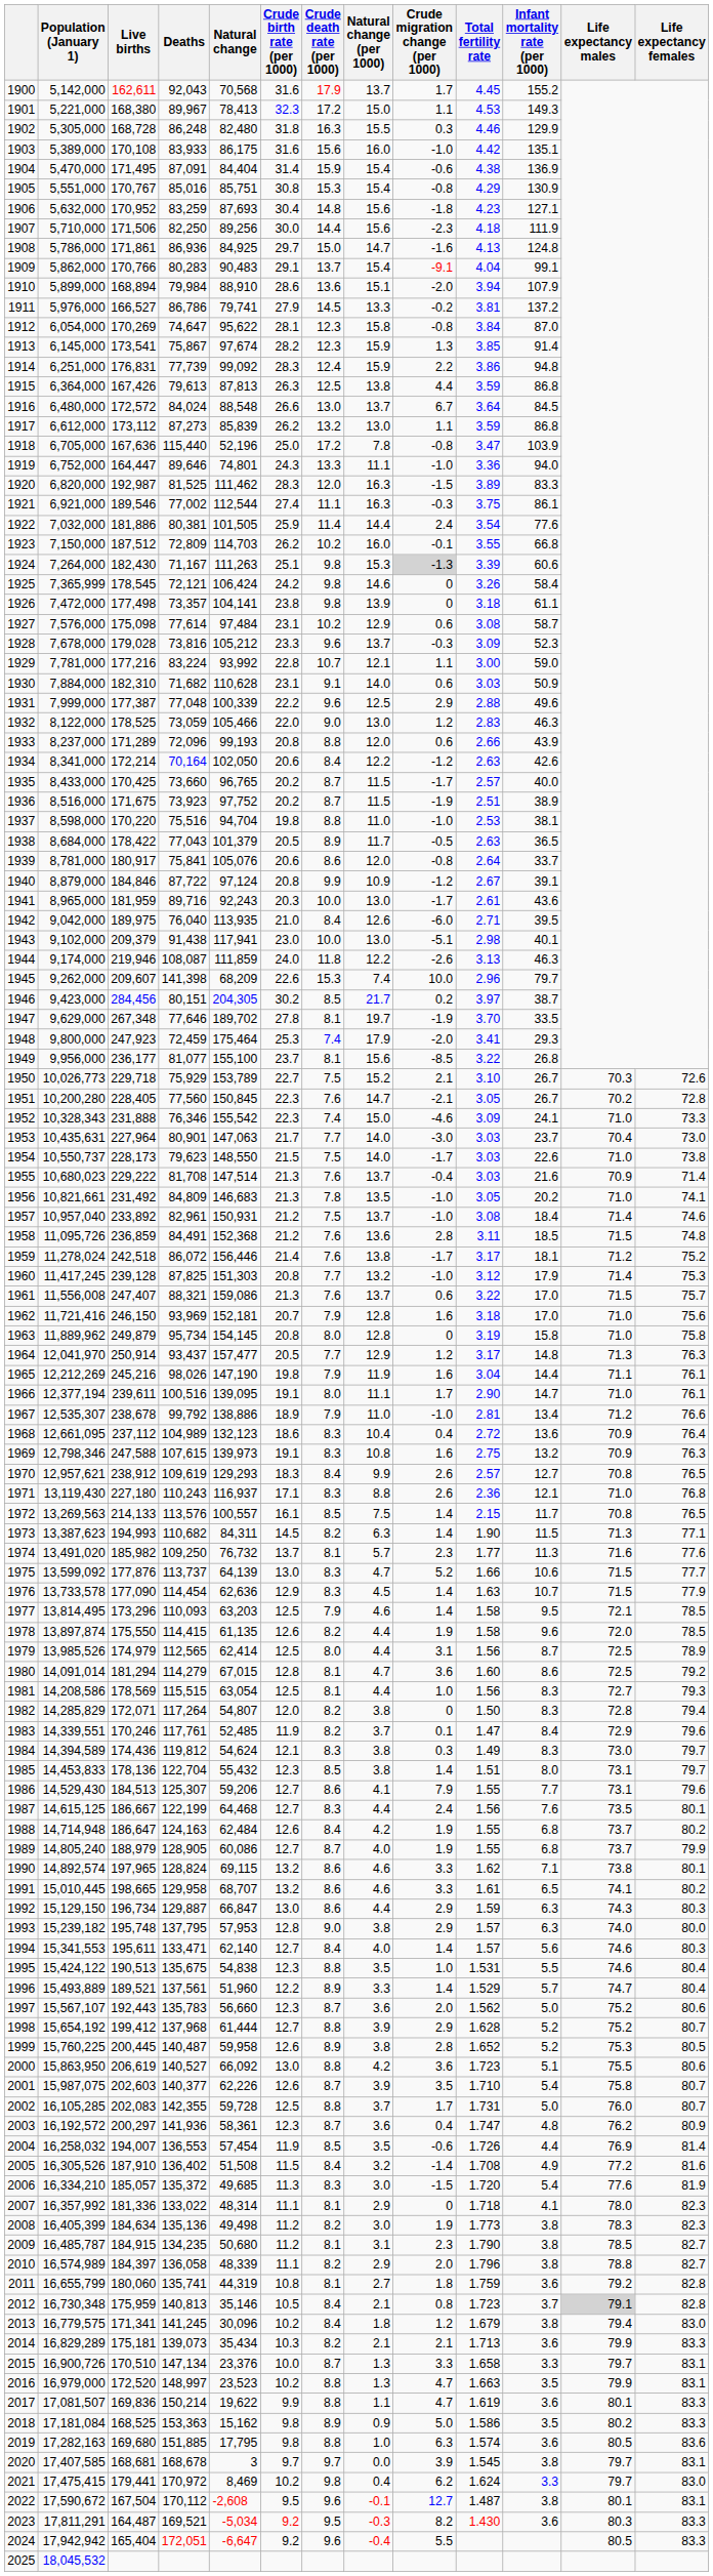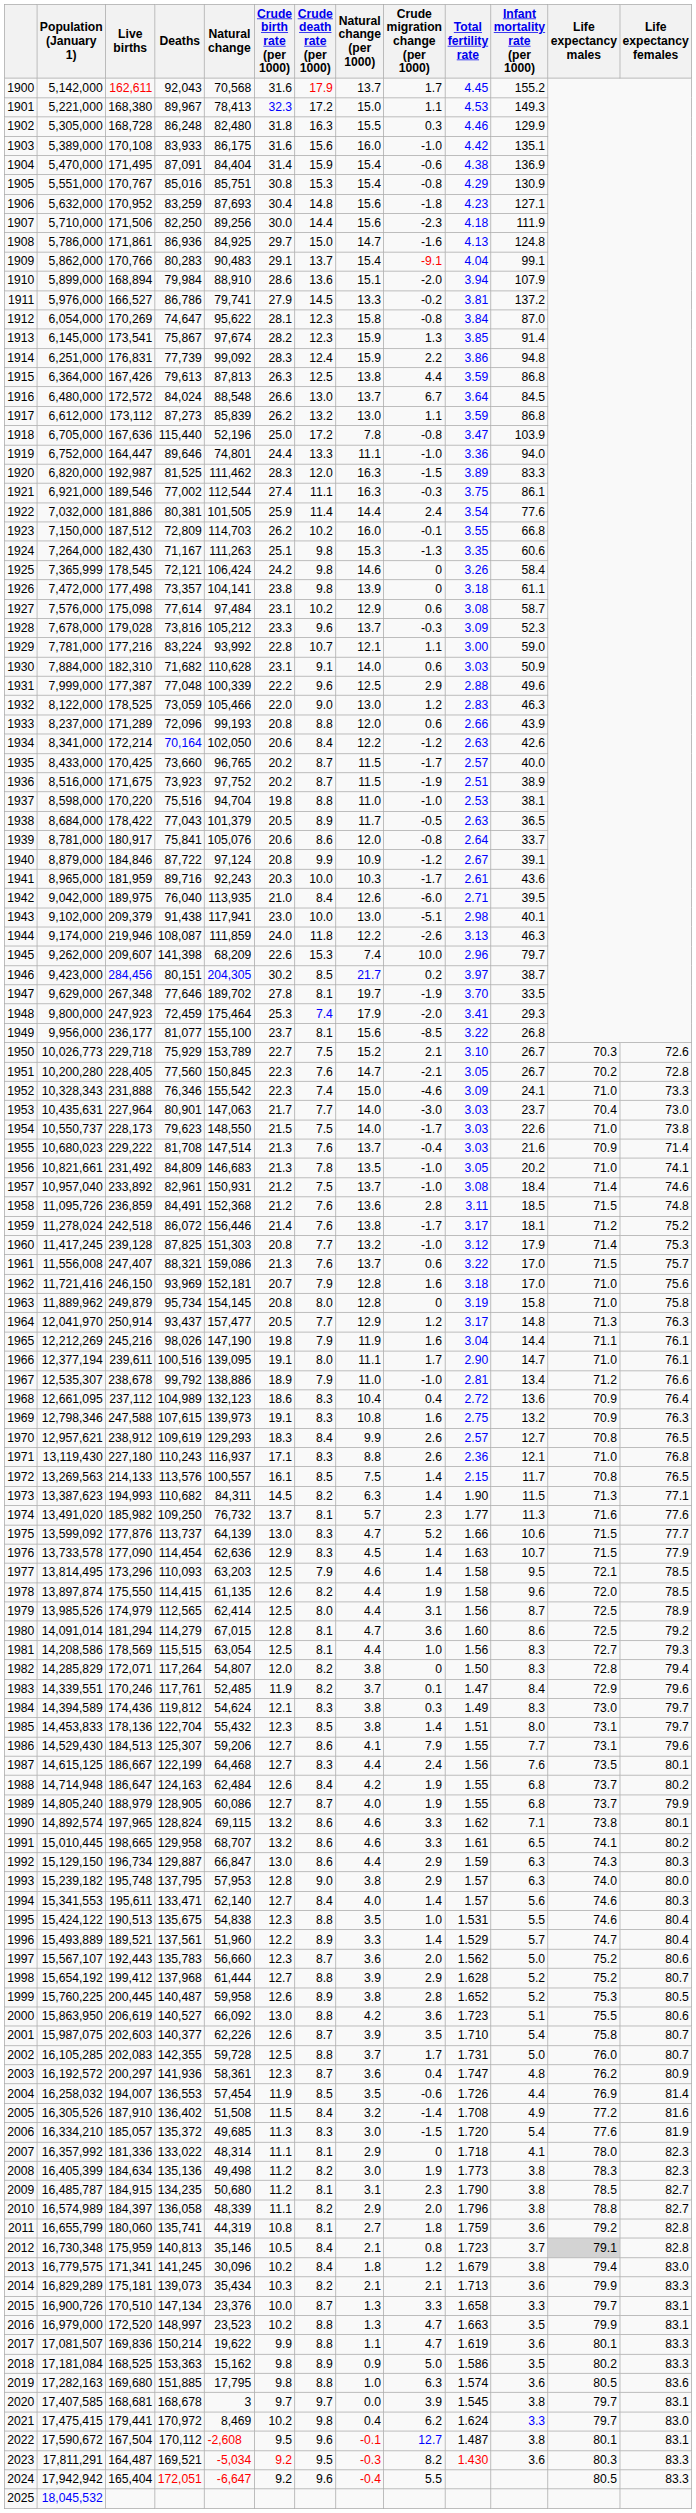1919 | Crude birth rate (per 1000): 24.3 -> 24.4
1924 | Crude migration change (per 1000): lightgrey background -> no background
1924 | Total fertility rate: 3.39 -> 3.35
1941 | Natural change (per 1000): 13.0 -> 10.3
